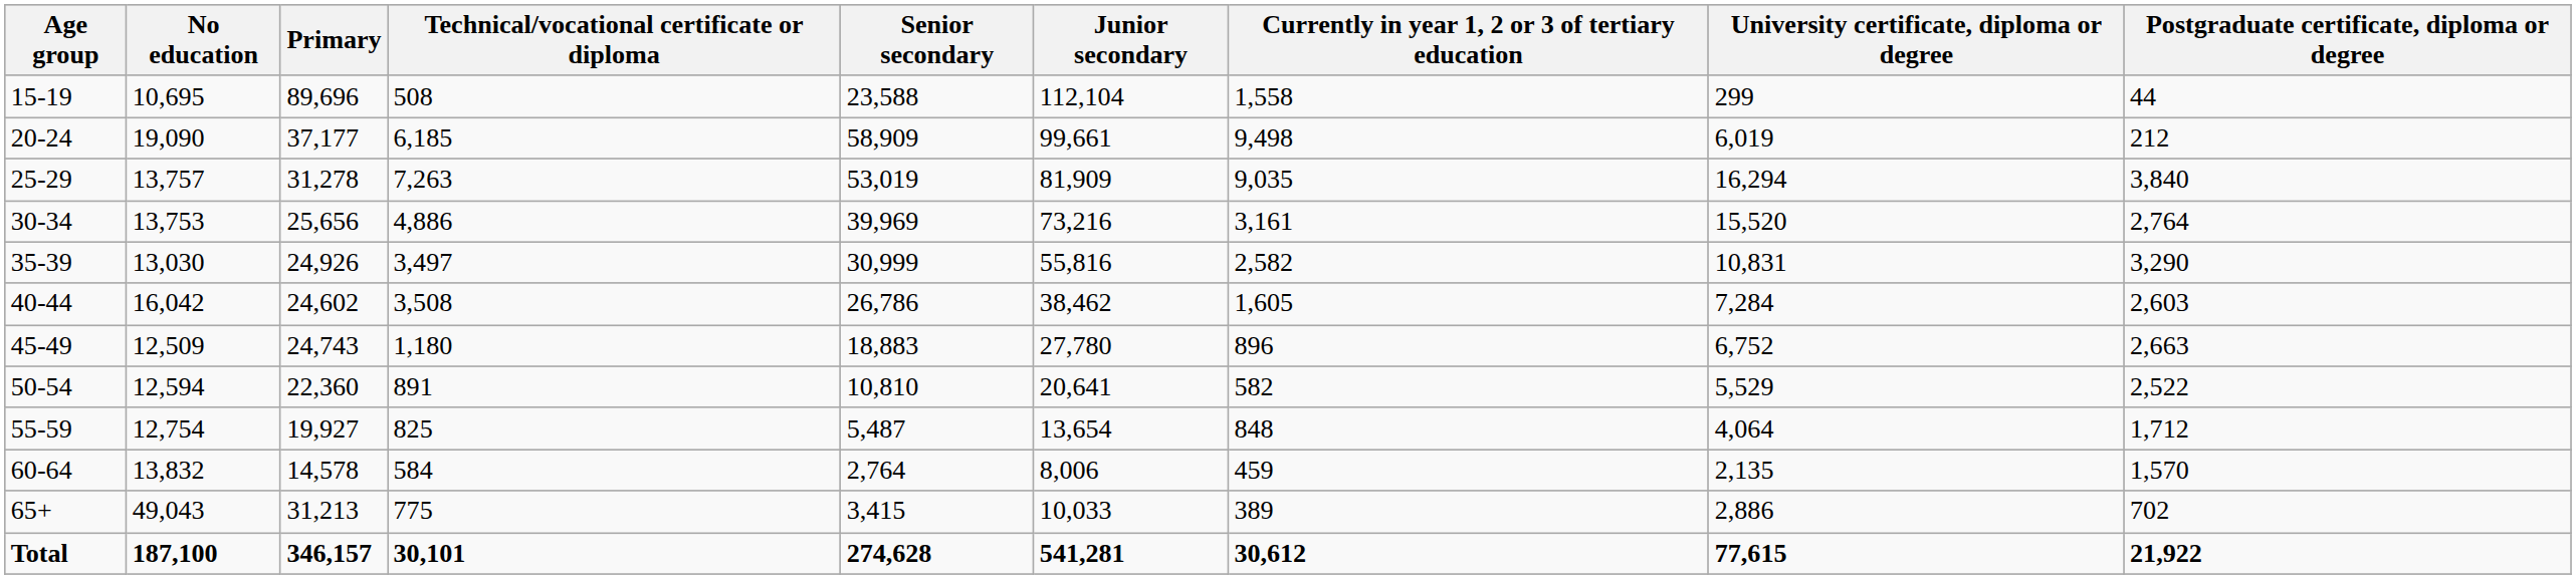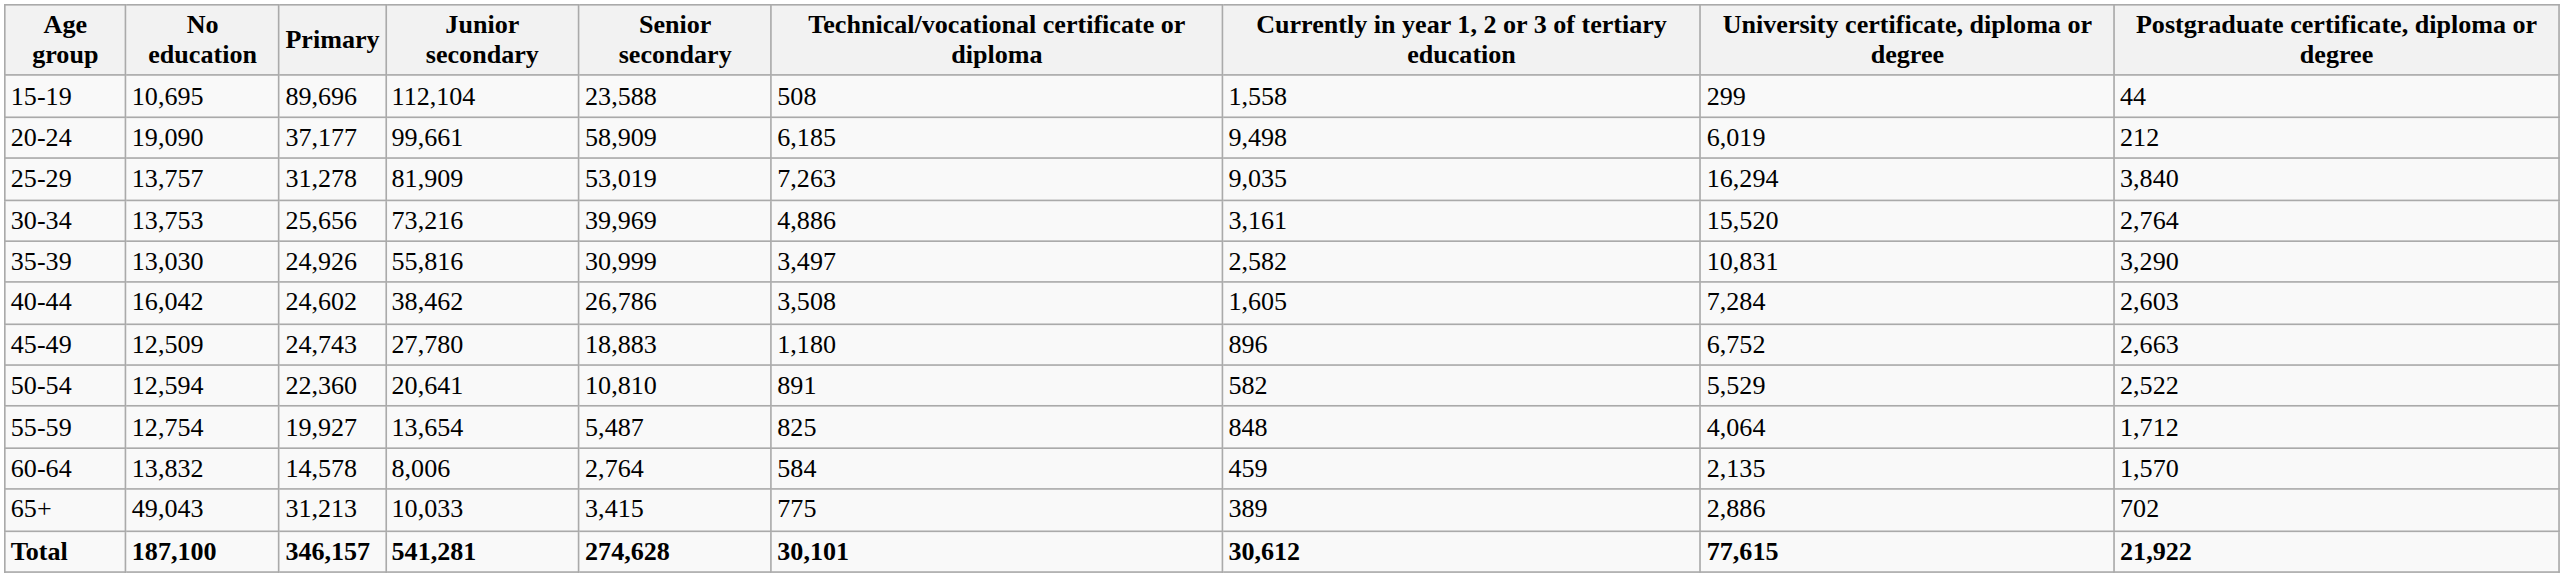columns swapped: Junior secondary <-> Technical/vocational certificate or diploma
